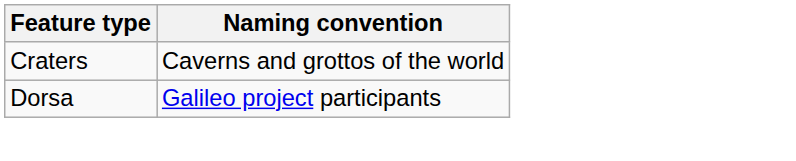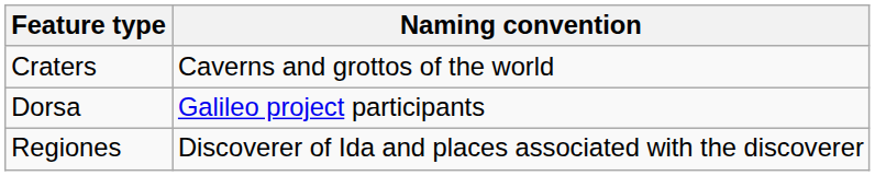+ row: Regiones | Discoverer of Ida and places associated with the discoverer
